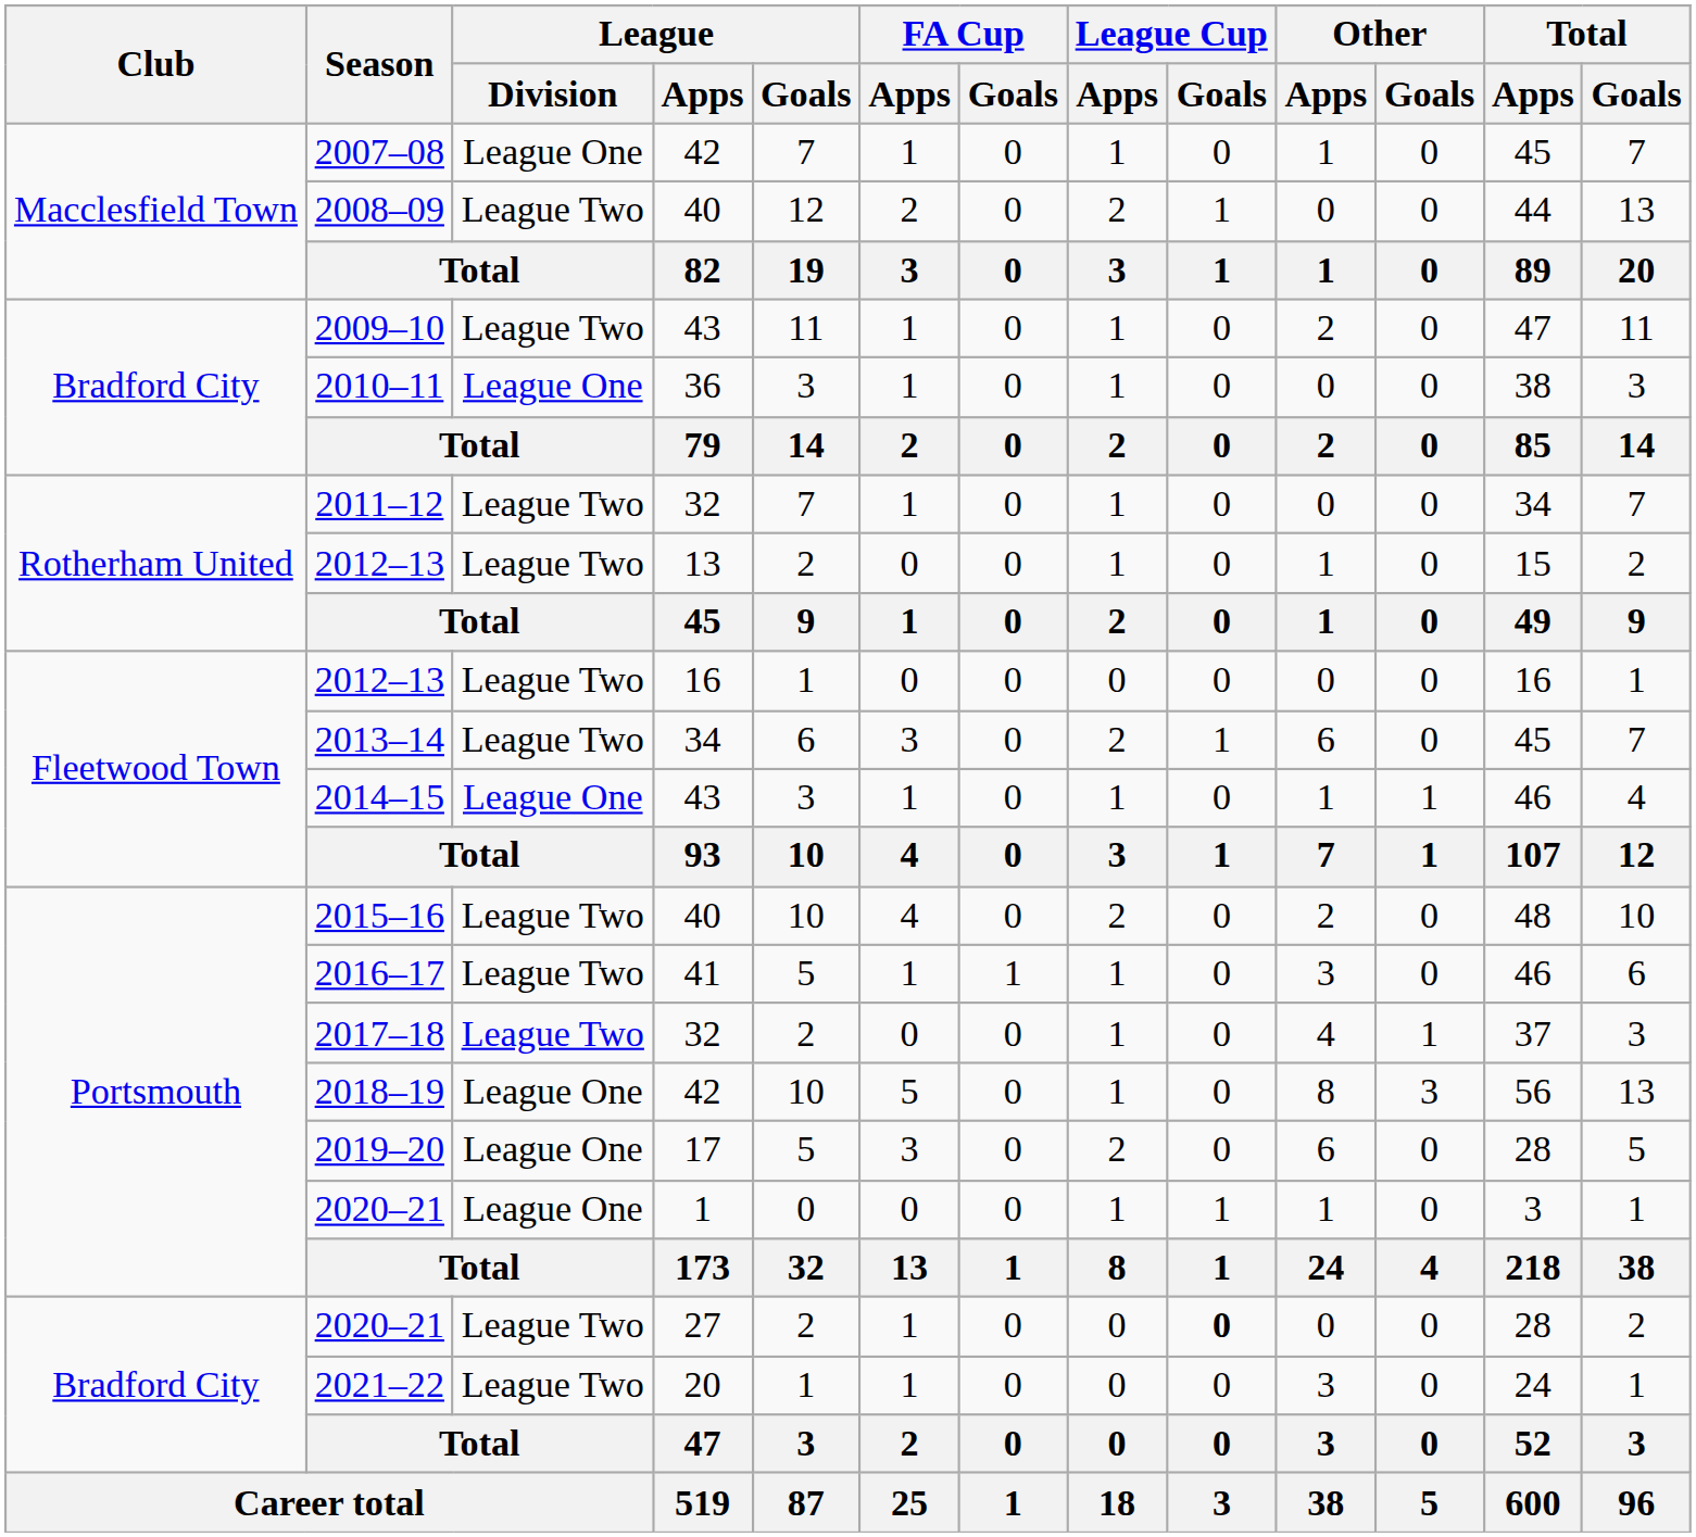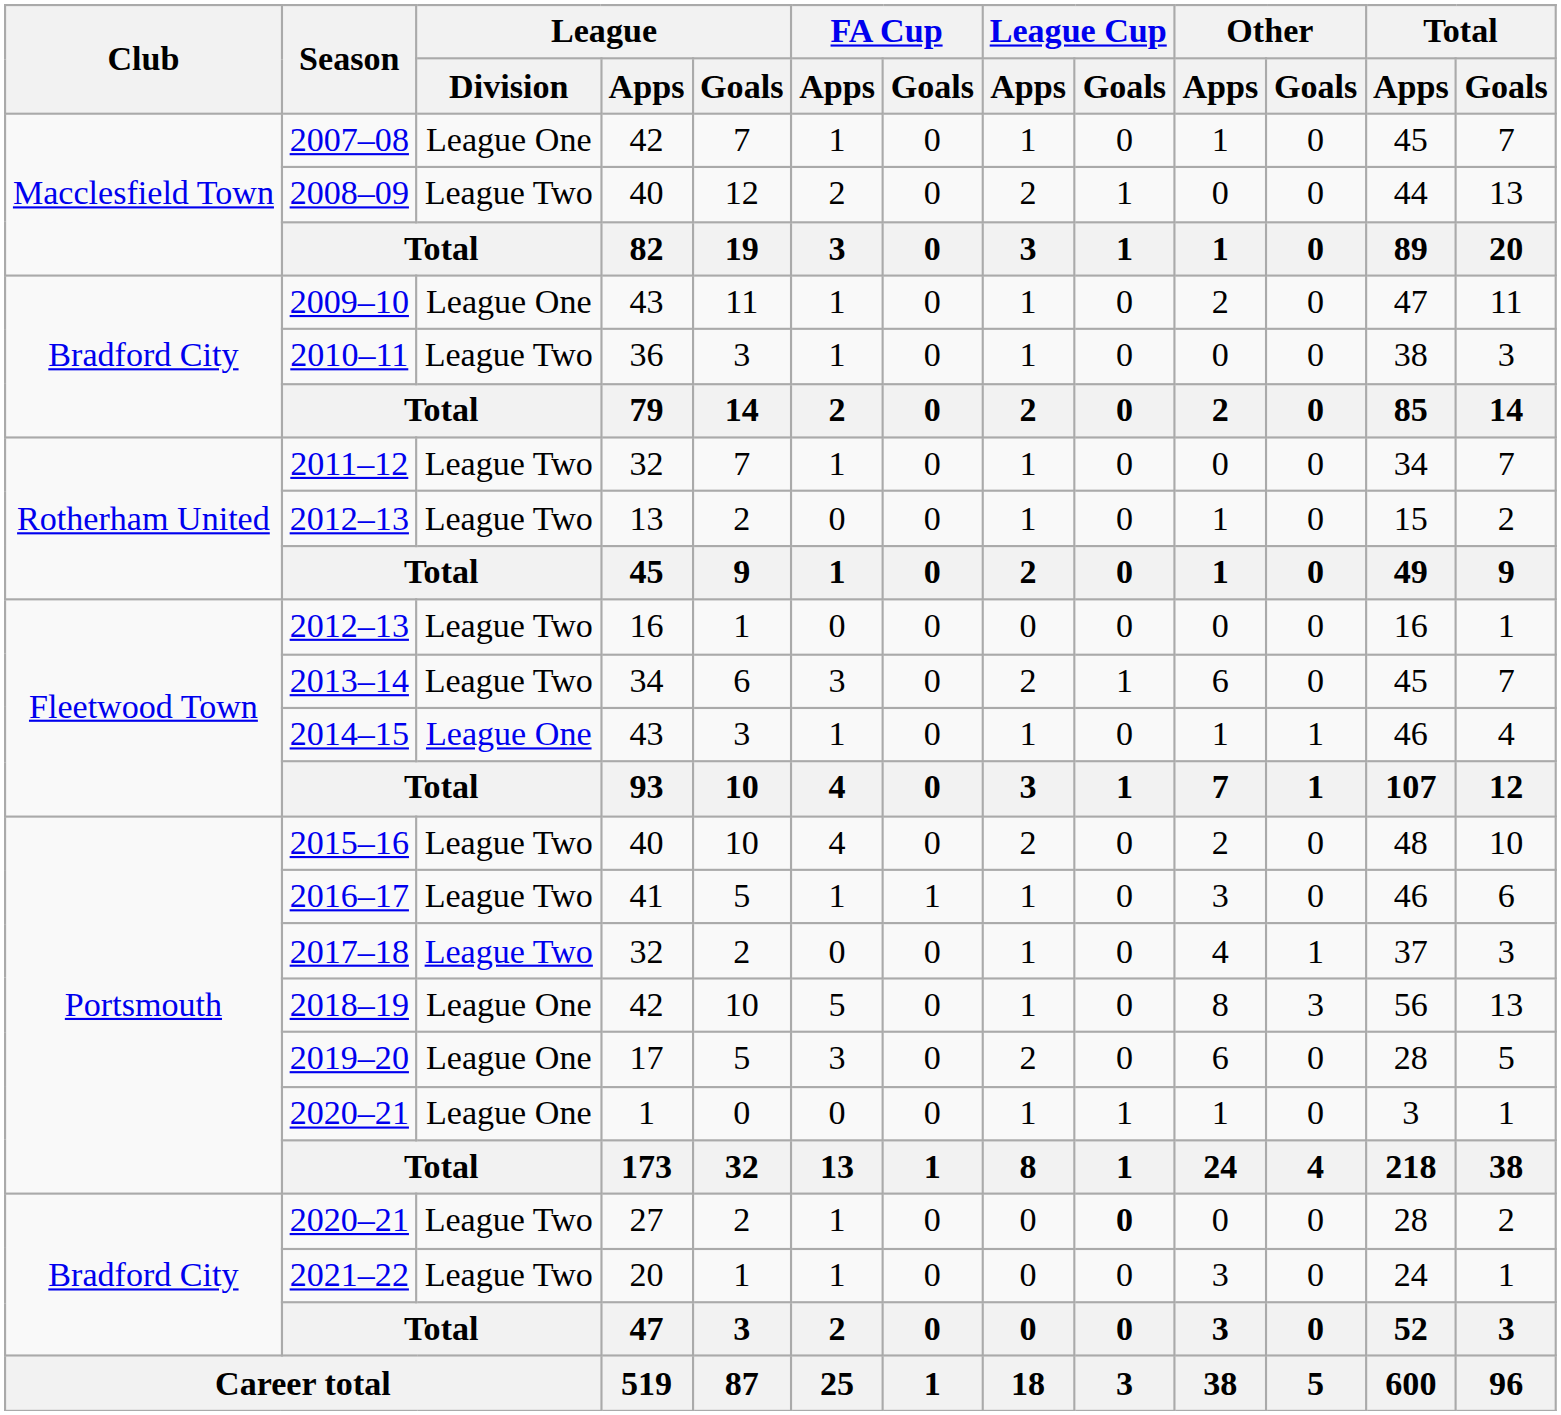2009–10 | League / Division: League Two -> League One
2010–11 | League / Division: League One -> League Two
